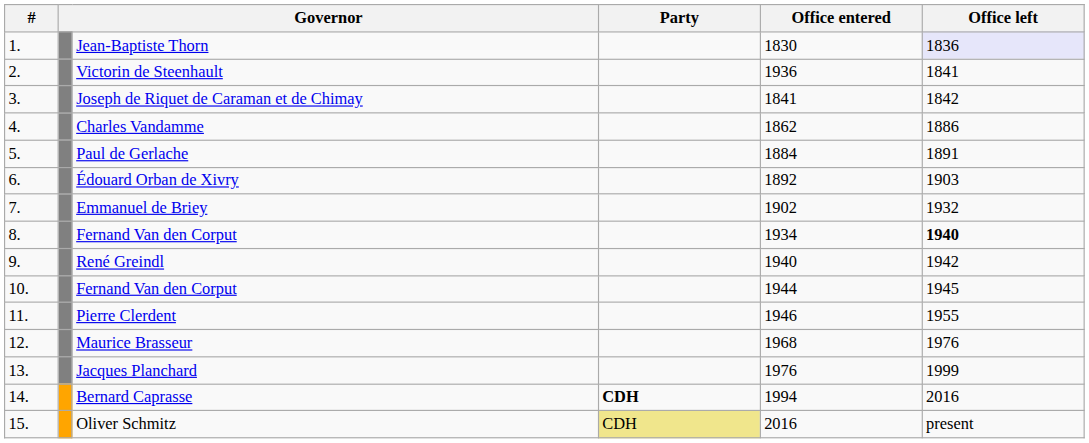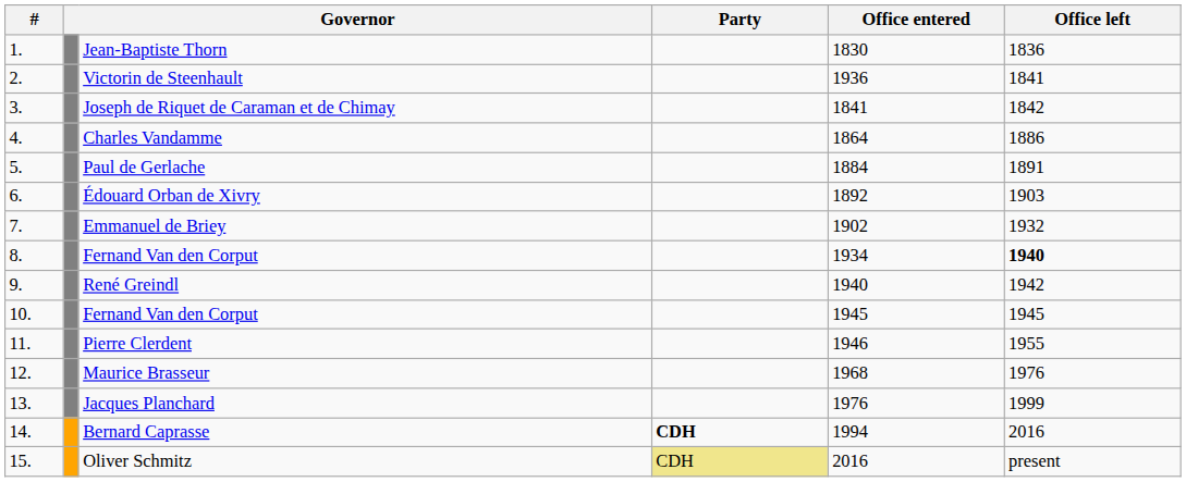Jean-Baptiste Thorn | Office left: lavender background -> no background
Charles Vandamme | Office entered: 1862 -> 1864
10. / Fernand Van den Corput | Office entered: 1944 -> 1945
